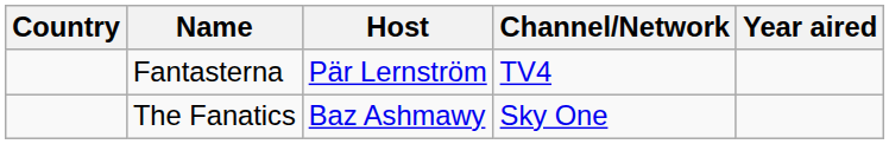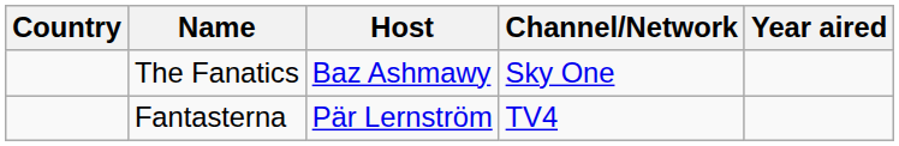rows swapped: Fantasterna <-> The Fanatics
